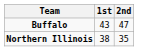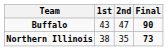+ column: Final | 90 | 73
